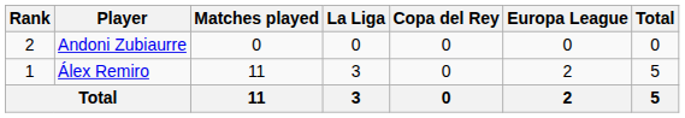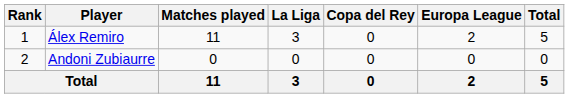rows swapped: Álex Remiro <-> Andoni Zubiaurre
